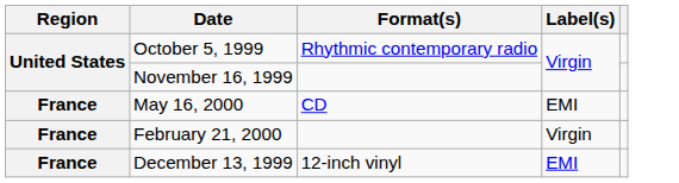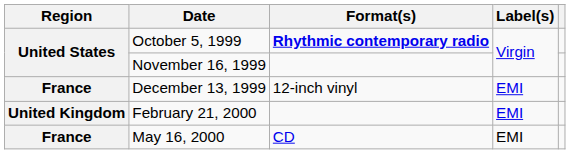October 5, 1999 | Format(s): normal -> bold
rows swapped: December 13, 1999 <-> May 16, 2000
February 21, 2000 | Region: France -> United Kingdom
February 21, 2000 | Label(s): Virgin -> EMI
